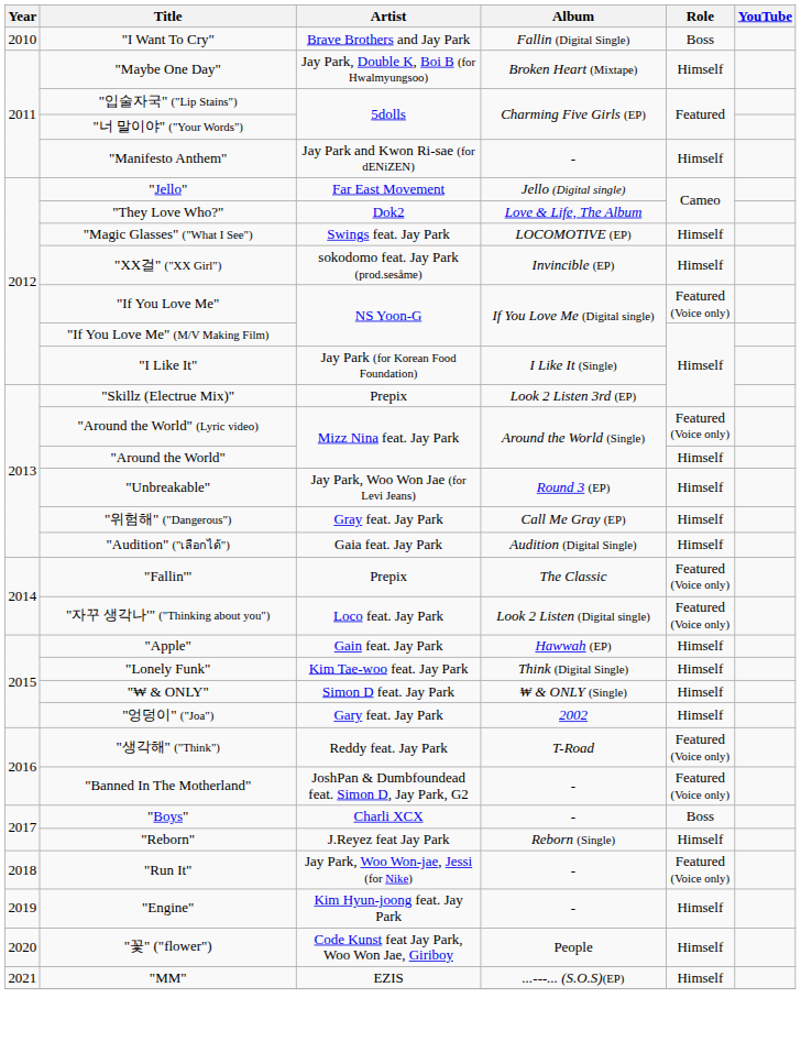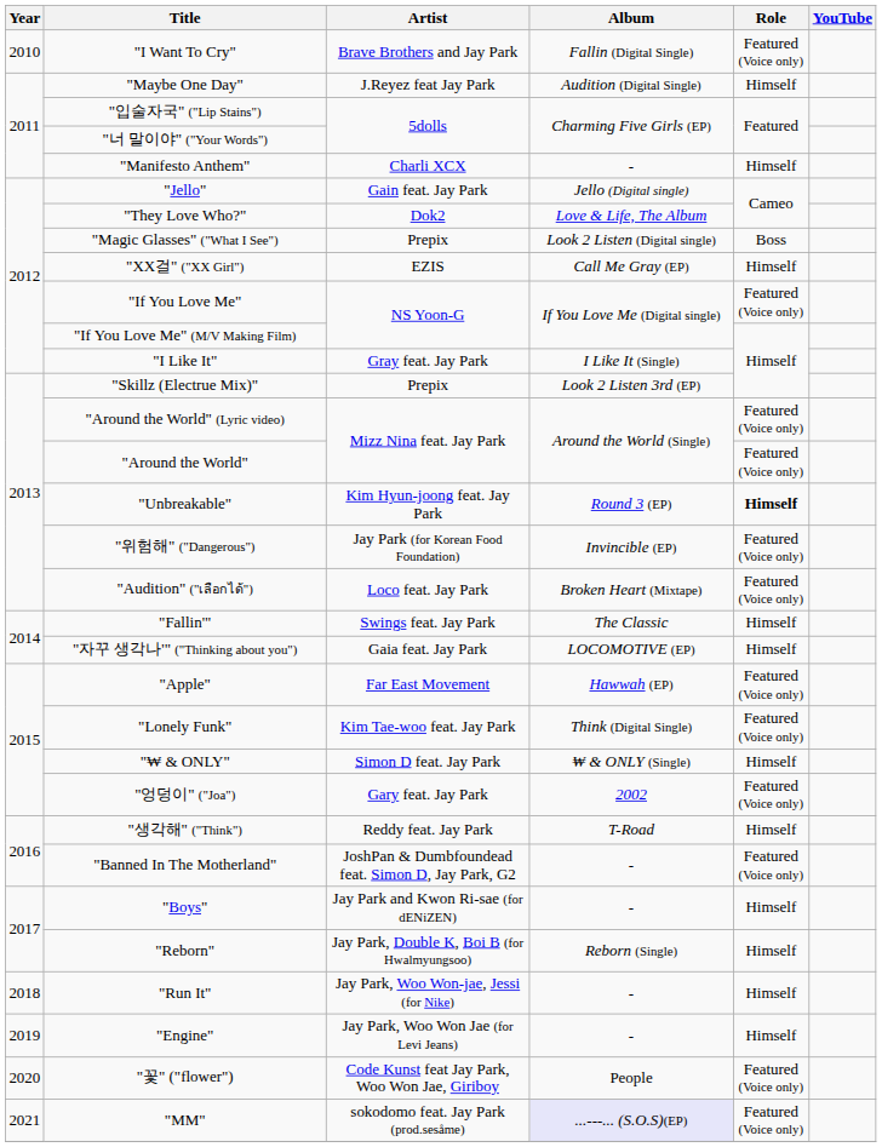"I Want To Cry" | Role: Boss -> Featured (Voice only)
"Maybe One Day" | Artist: Jay Park, Double K, Boi B (for Hwalmyungsoo) -> J.Reyez feat Jay Park
"Maybe One Day" | Album: Broken Heart (Mixtape) -> Audition (Digital Single)
"Manifesto Anthem" | Artist: Jay Park and Kwon Ri-sae (for dENiZEN) -> Charli XCX
"Jello" | Artist: Far East Movement -> Gain feat. Jay Park
"Magic Glasses" ("What I See") | Artist: Swings feat. Jay Park -> Prepix
"Magic Glasses" ("What I See") | Album: LOCOMOTIVE (EP) -> Look 2 Listen (Digital single)
"Magic Glasses" ("What I See") | Role: Himself -> Boss
"XX걸" ("XX Girl") | Artist: sokodomo feat. Jay Park (prod.sesåme) -> EZIS
"XX걸" ("XX Girl") | Album: Invincible (EP) -> Call Me Gray (EP)
"I Like It" | Artist: Jay Park (for Korean Food Foundation) -> Gray feat. Jay Park
"Around the World" | Role: Himself -> Featured (Voice only)
"Unbreakable" | Artist: Jay Park, Woo Won Jae (for Levi Jeans) -> Kim Hyun-joong feat. Jay Park
"Unbreakable" | Role: normal -> bold
"위험해" ("Dangerous") | Artist: Gray feat. Jay Park -> Jay Park (for Korean Food Foundation)
"위험해" ("Dangerous") | Album: Call Me Gray (EP) -> Invincible (EP)
"위험해" ("Dangerous") | Role: Himself -> Featured (Voice only)
"Audition" ("เลือกได้") | Artist: Gaia feat. Jay Park -> Loco feat. Jay Park
"Audition" ("เลือกได้") | Album: Audition (Digital Single) -> Broken Heart (Mixtape)
"Audition" ("เลือกได้") | Role: Himself -> Featured (Voice only)
"Fallin'" | Artist: Prepix -> Swings feat. Jay Park
"Fallin'" | Role: Featured (Voice only) -> Himself
"자꾸 생각나'" ("Thinking about you") | Artist: Loco feat. Jay Park -> Gaia feat. Jay Park
"자꾸 생각나'" ("Thinking about you") | Album: Look 2 Listen (Digital single) -> LOCOMOTIVE (EP)
"자꾸 생각나'" ("Thinking about you") | Role: Featured (Voice only) -> Himself
"Apple" | Artist: Gain feat. Jay Park -> Far East Movement
"Apple" | Role: Himself -> Featured (Voice only)
"Lonely Funk" | Role: Himself -> Featured (Voice only)
"엉덩이" ("Joa") | Role: Himself -> Featured (Voice only)
"생각해" ("Think") | Role: Featured (Voice only) -> Himself
"Boys" | Artist: Charli XCX -> Jay Park and Kwon Ri-sae (for dENiZEN)
"Boys" | Role: Boss -> Himself
"Reborn" | Artist: J.Reyez feat Jay Park -> Jay Park, Double K, Boi B (for Hwalmyungsoo)
"Run It" | Role: Featured (Voice only) -> Himself
"Engine" | Artist: Kim Hyun-joong feat. Jay Park -> Jay Park, Woo Won Jae (for Levi Jeans)
"꽃" ("flower") | Role: Himself -> Featured (Voice only)
"MM" | Artist: EZIS -> sokodomo feat. Jay Park (prod.sesåme)
"MM" | Album: no background -> lavender background
"MM" | Role: Himself -> Featured (Voice only)
